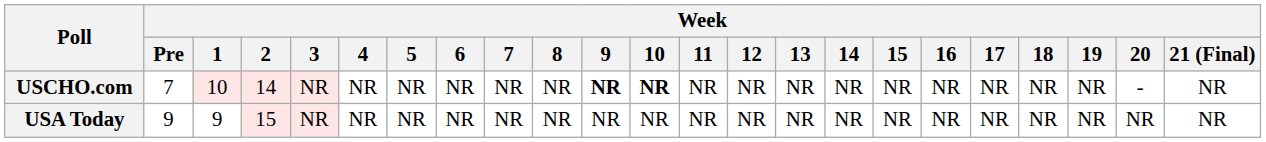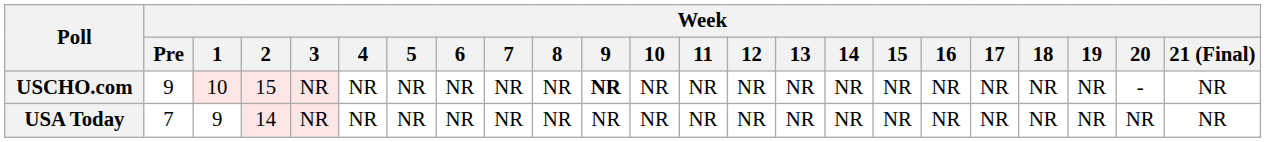USCHO.com | Week / Pre: 7 -> 9
USCHO.com | Week / 2: 14 -> 15
USCHO.com | Week / 10: bold -> normal
USA Today | Week / Pre: 9 -> 7
USA Today | Week / 2: 15 -> 14
